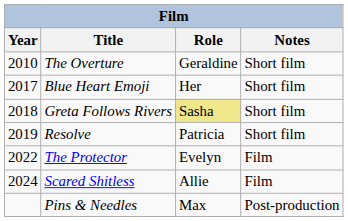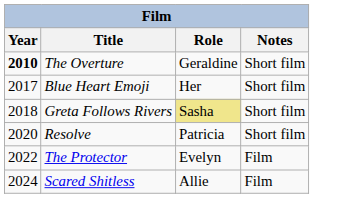The Overture | Year: normal -> bold
Resolve | Year: 2019 -> 2020
- row: Pins & Needles | Max | Post-production
